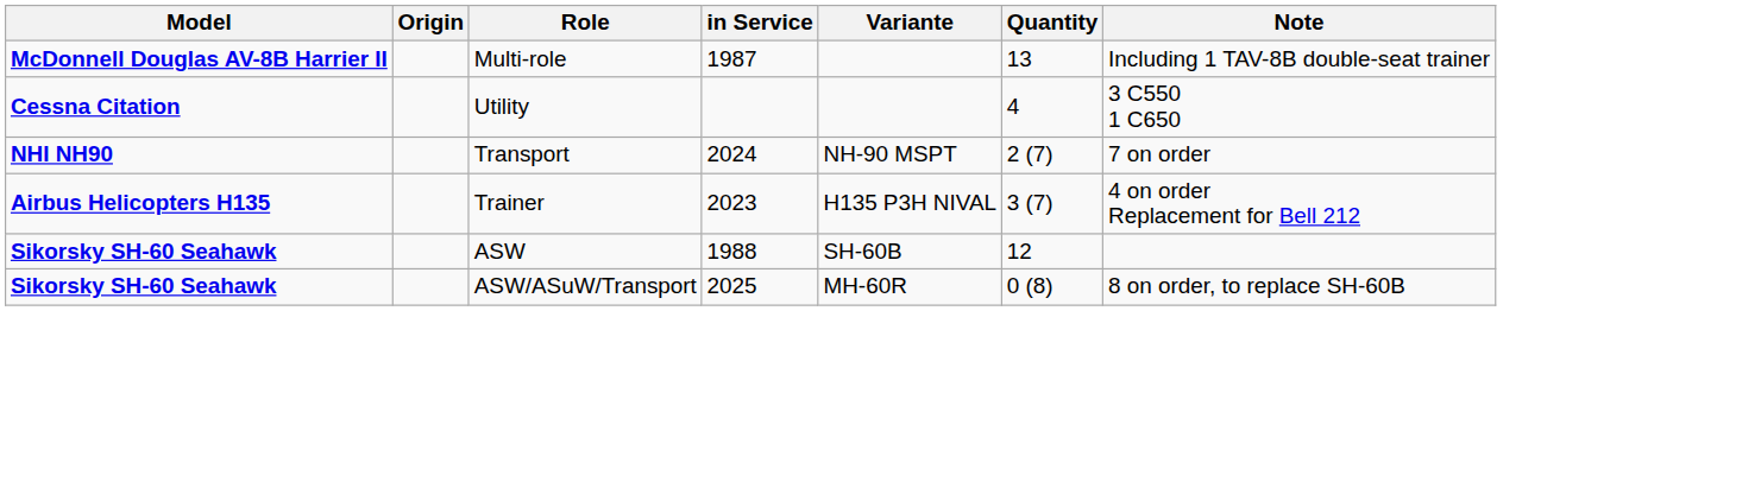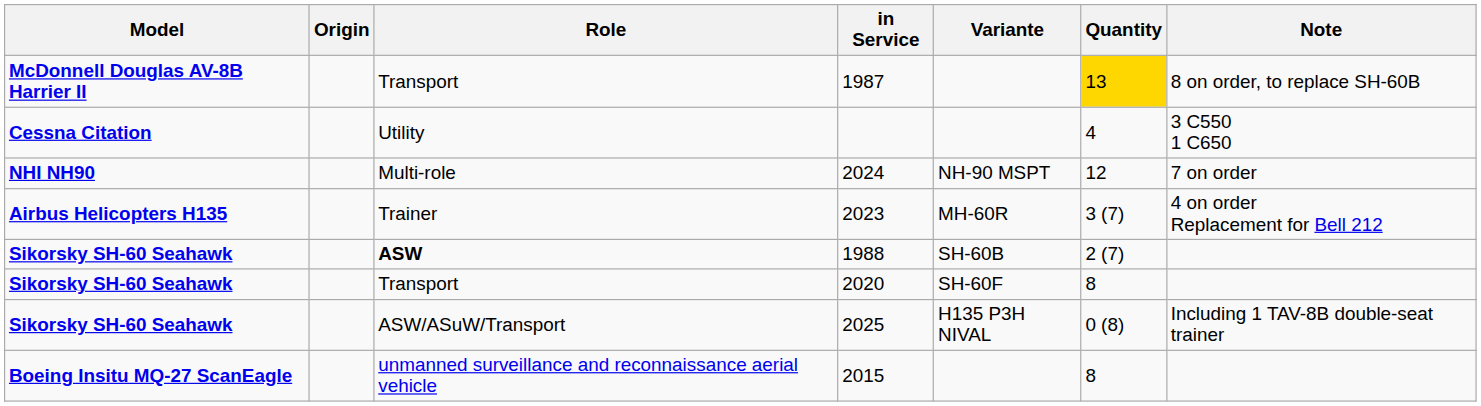1987 | Role: Multi-role -> Transport
1987 | Quantity: no background -> gold background
1987 | Note: Including 1 TAV-8B double-seat trainer -> 8 on order, to replace SH-60B
2024 | Role: Transport -> Multi-role
2024 | Quantity: 2 (7) -> 12
2023 | Variante: H135 P3H NIVAL -> MH-60R
1988 | Role: normal -> bold
1988 | Quantity: 12 -> 2 (7)
+ row: Sikorsky SH-60 Seahawk | Transport | 2020 | SH-60F | 8
2025 | Variante: MH-60R -> H135 P3H NIVAL
2025 | Note: 8 on order, to replace SH-60B -> Including 1 TAV-8B double-seat trainer
+ row: Boeing Insitu MQ-27 ScanEagle | unmanned surveillance and reconnaissance aerial vehicle | 2015 | 8
